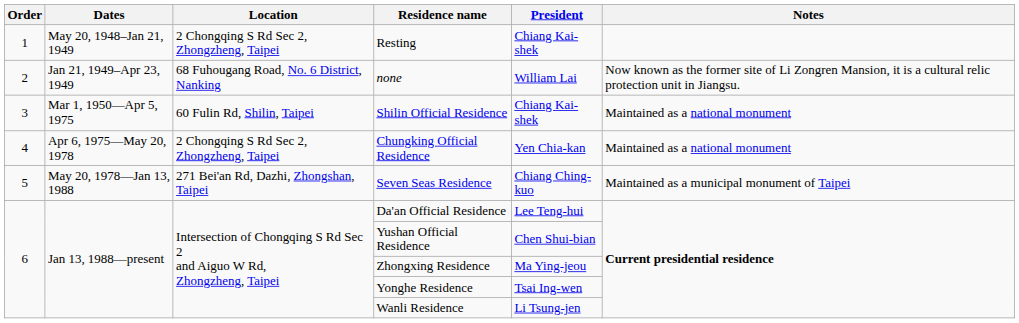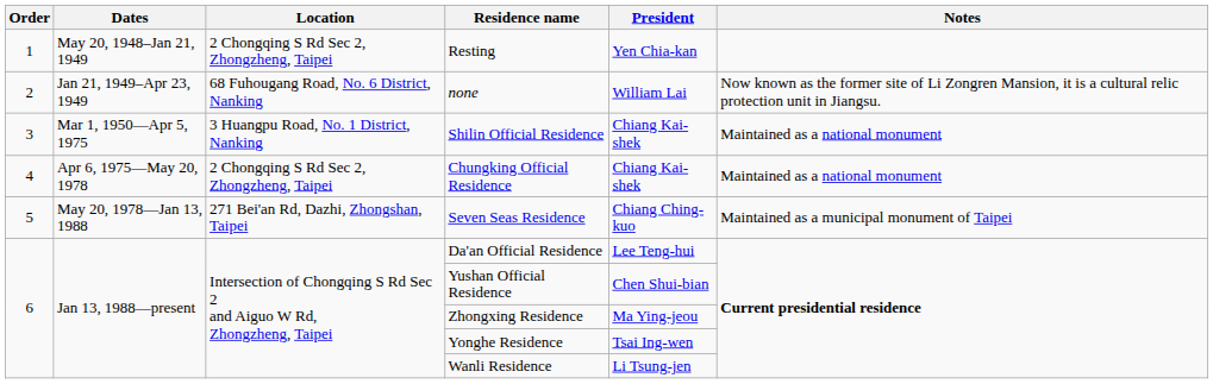Resting | President: Chiang Kai-shek -> Yen Chia-kan
Shilin Official Residence | Location: 60 Fulin Rd, Shilin, Taipei -> 3 Huangpu Road, No. 1 District, Nanking
Chungking Official Residence | President: Yen Chia-kan -> Chiang Kai-shek
